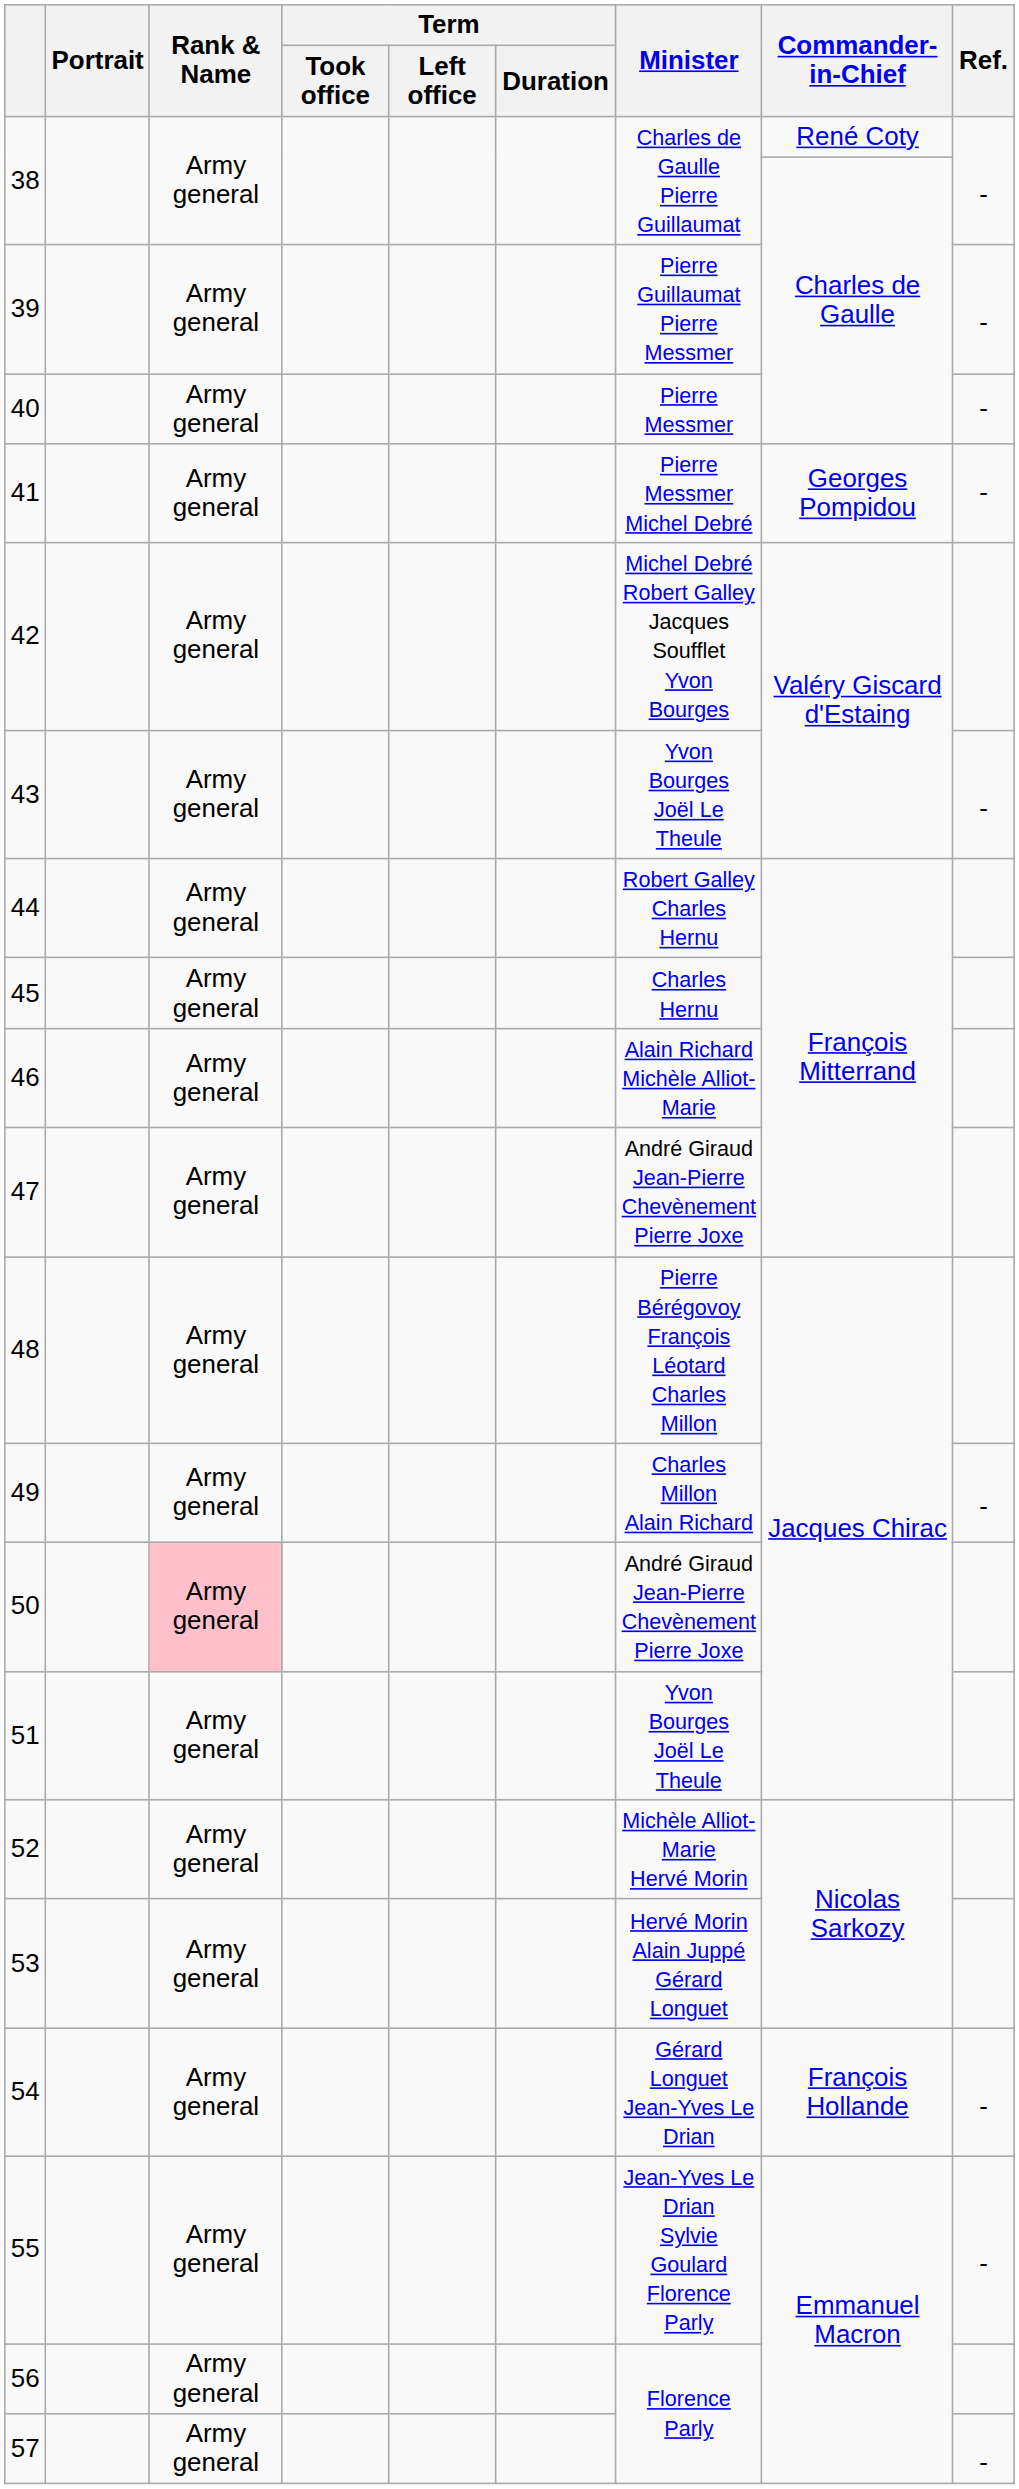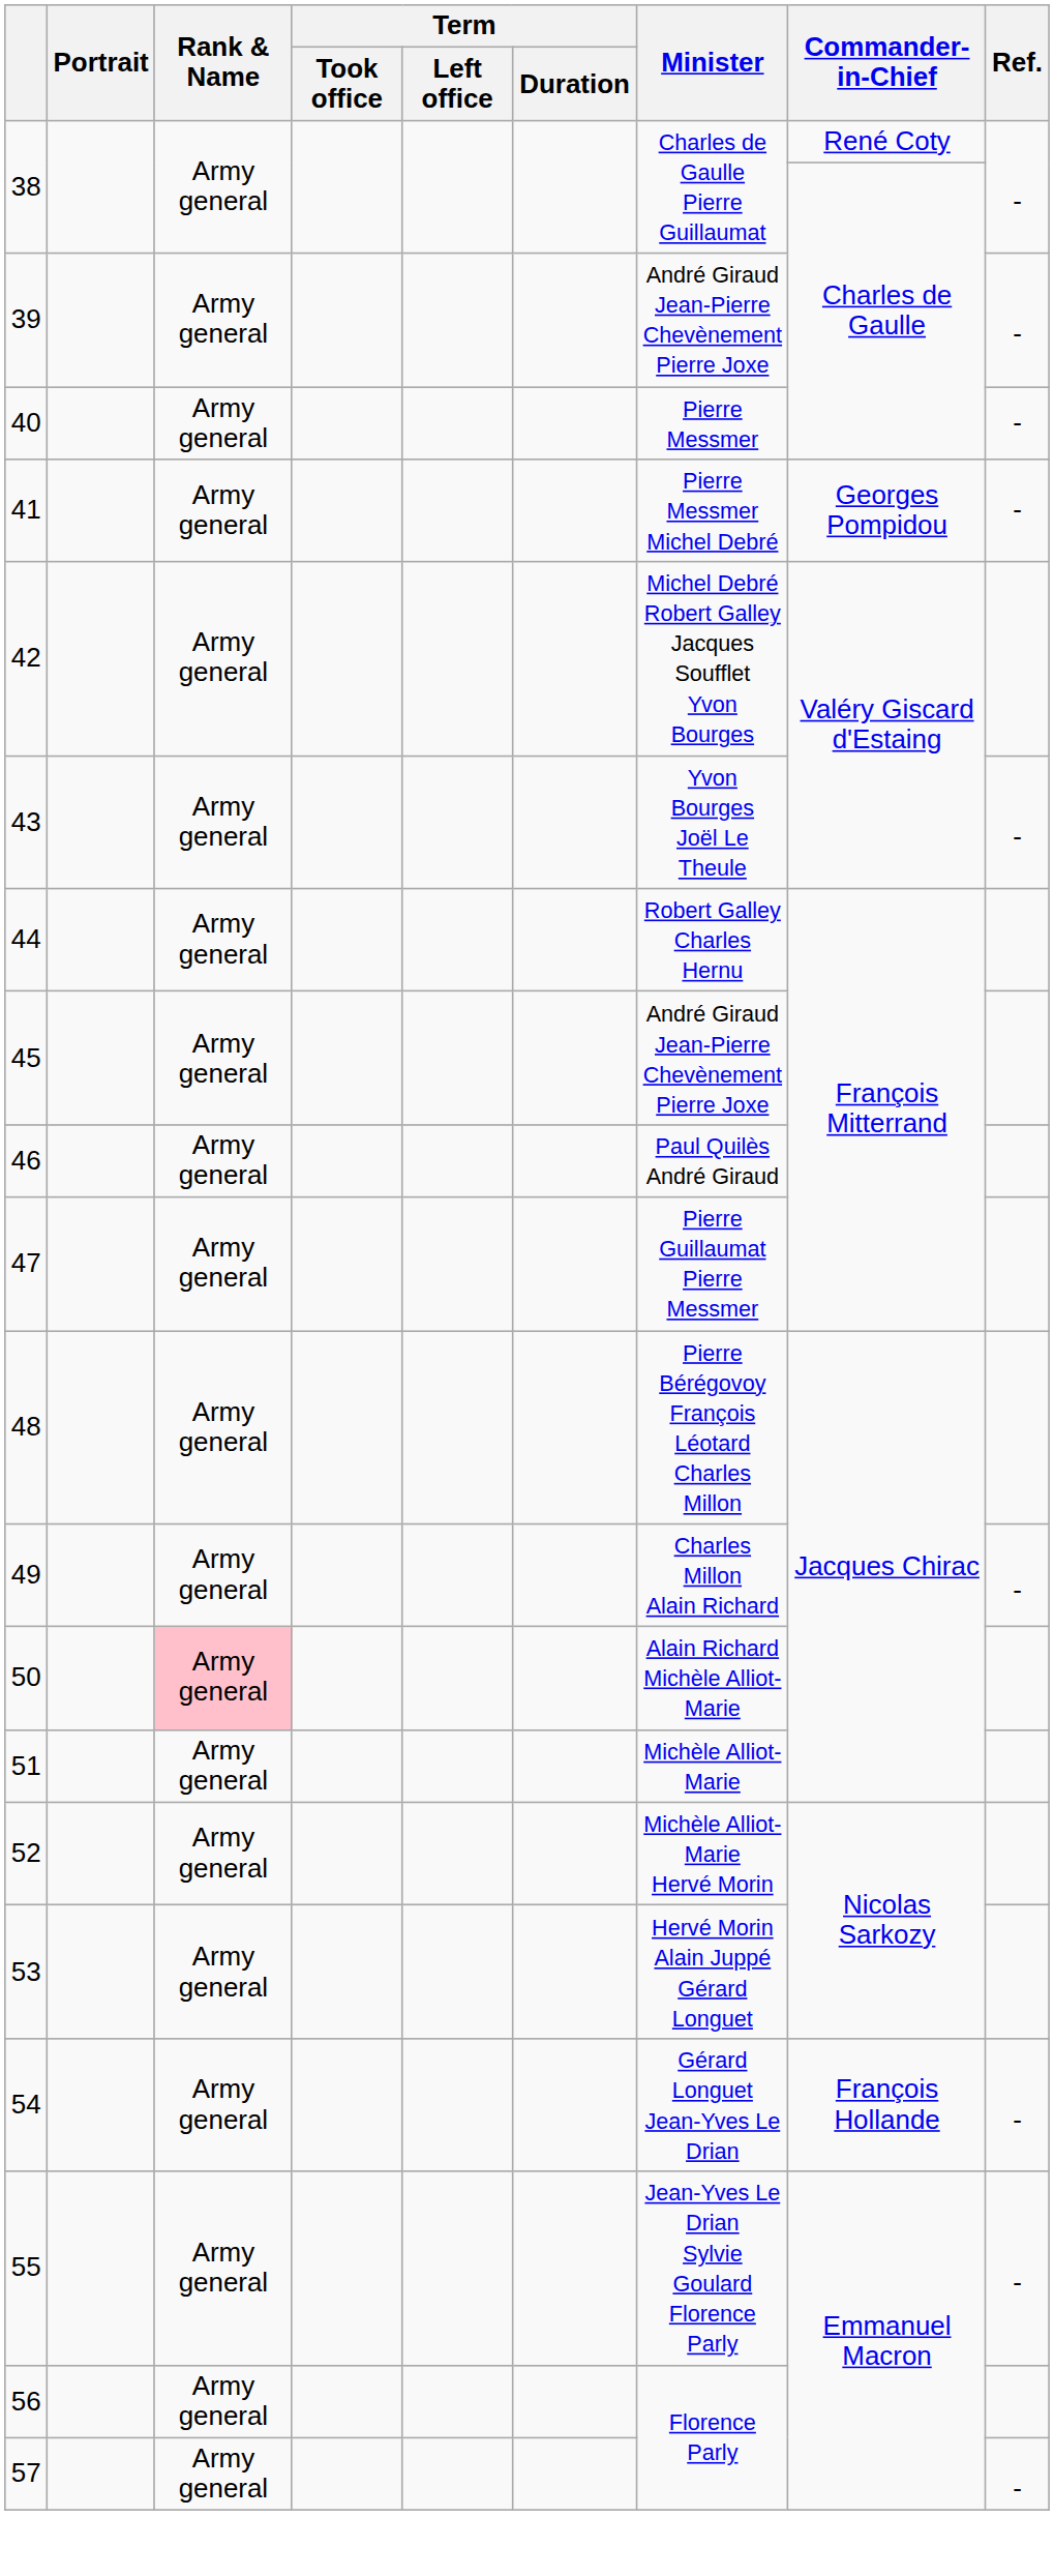39 | Minister: Pierre Guillaumat Pierre Messmer -> André Giraud Jean-Pierre Chevènement Pierre Joxe
45 | Minister: Charles Hernu -> André Giraud Jean-Pierre Chevènement Pierre Joxe
46 | Minister: Alain Richard Michèle Alliot-Marie -> Paul Quilès André Giraud
47 | Minister: André Giraud Jean-Pierre Chevènement Pierre Joxe -> Pierre Guillaumat Pierre Messmer
50 | Minister: André Giraud Jean-Pierre Chevènement Pierre Joxe -> Alain Richard Michèle Alliot-Marie
51 | Minister: Yvon Bourges Joël Le Theule -> Michèle Alliot-Marie
